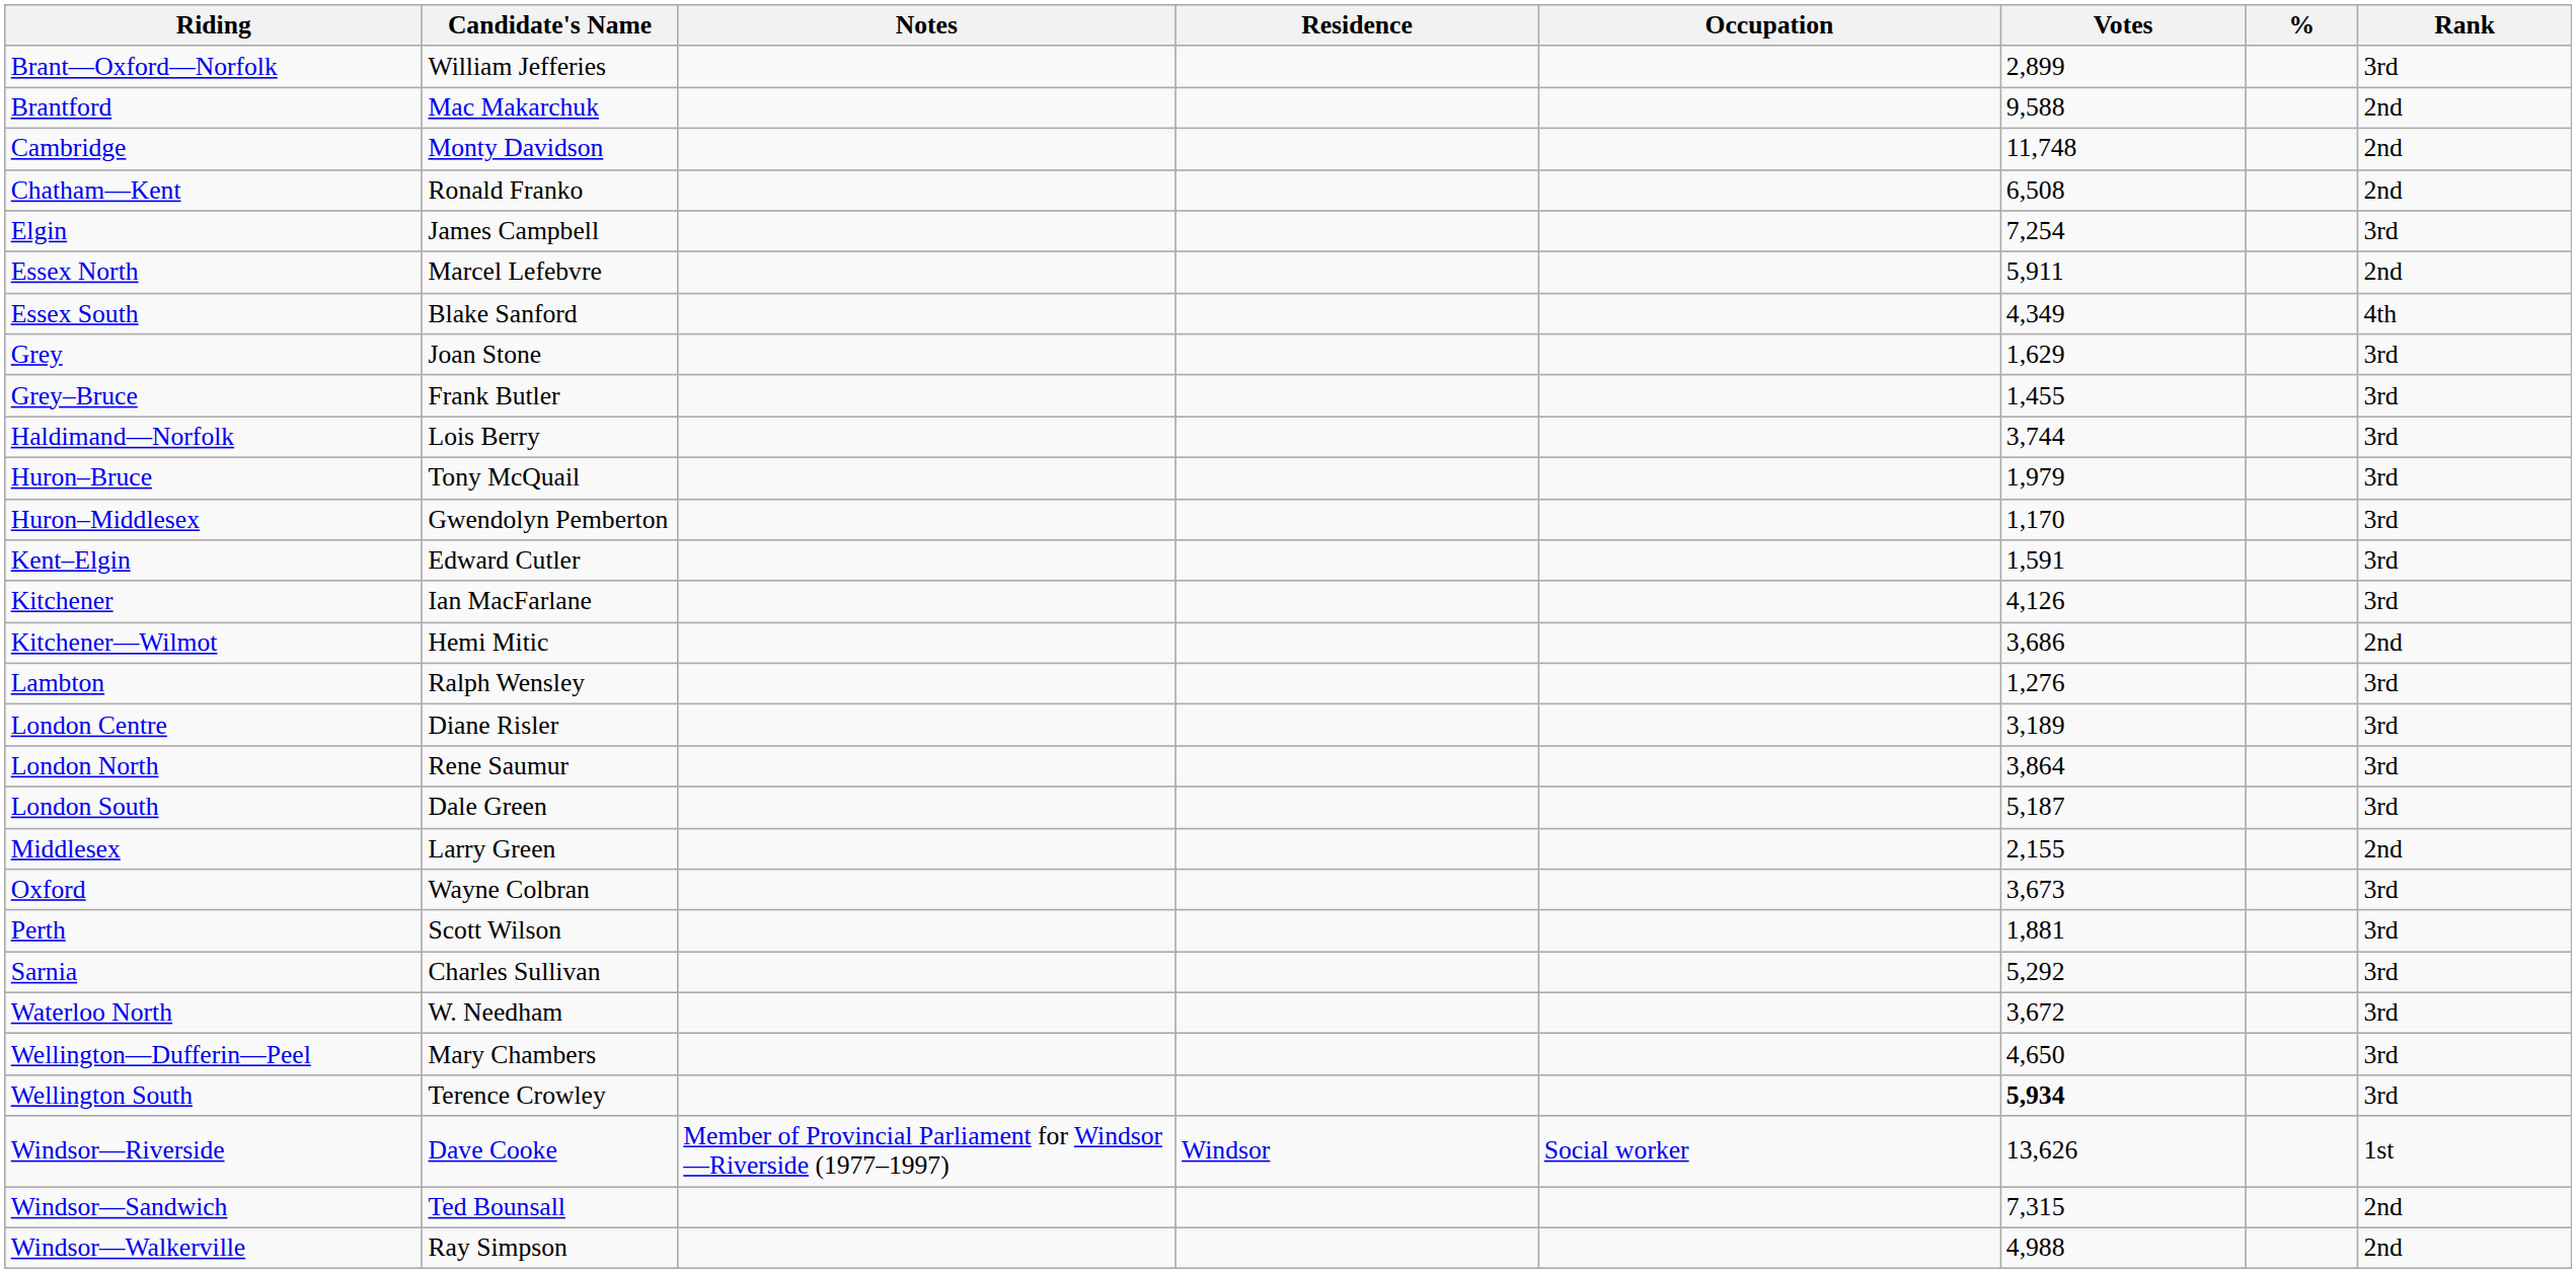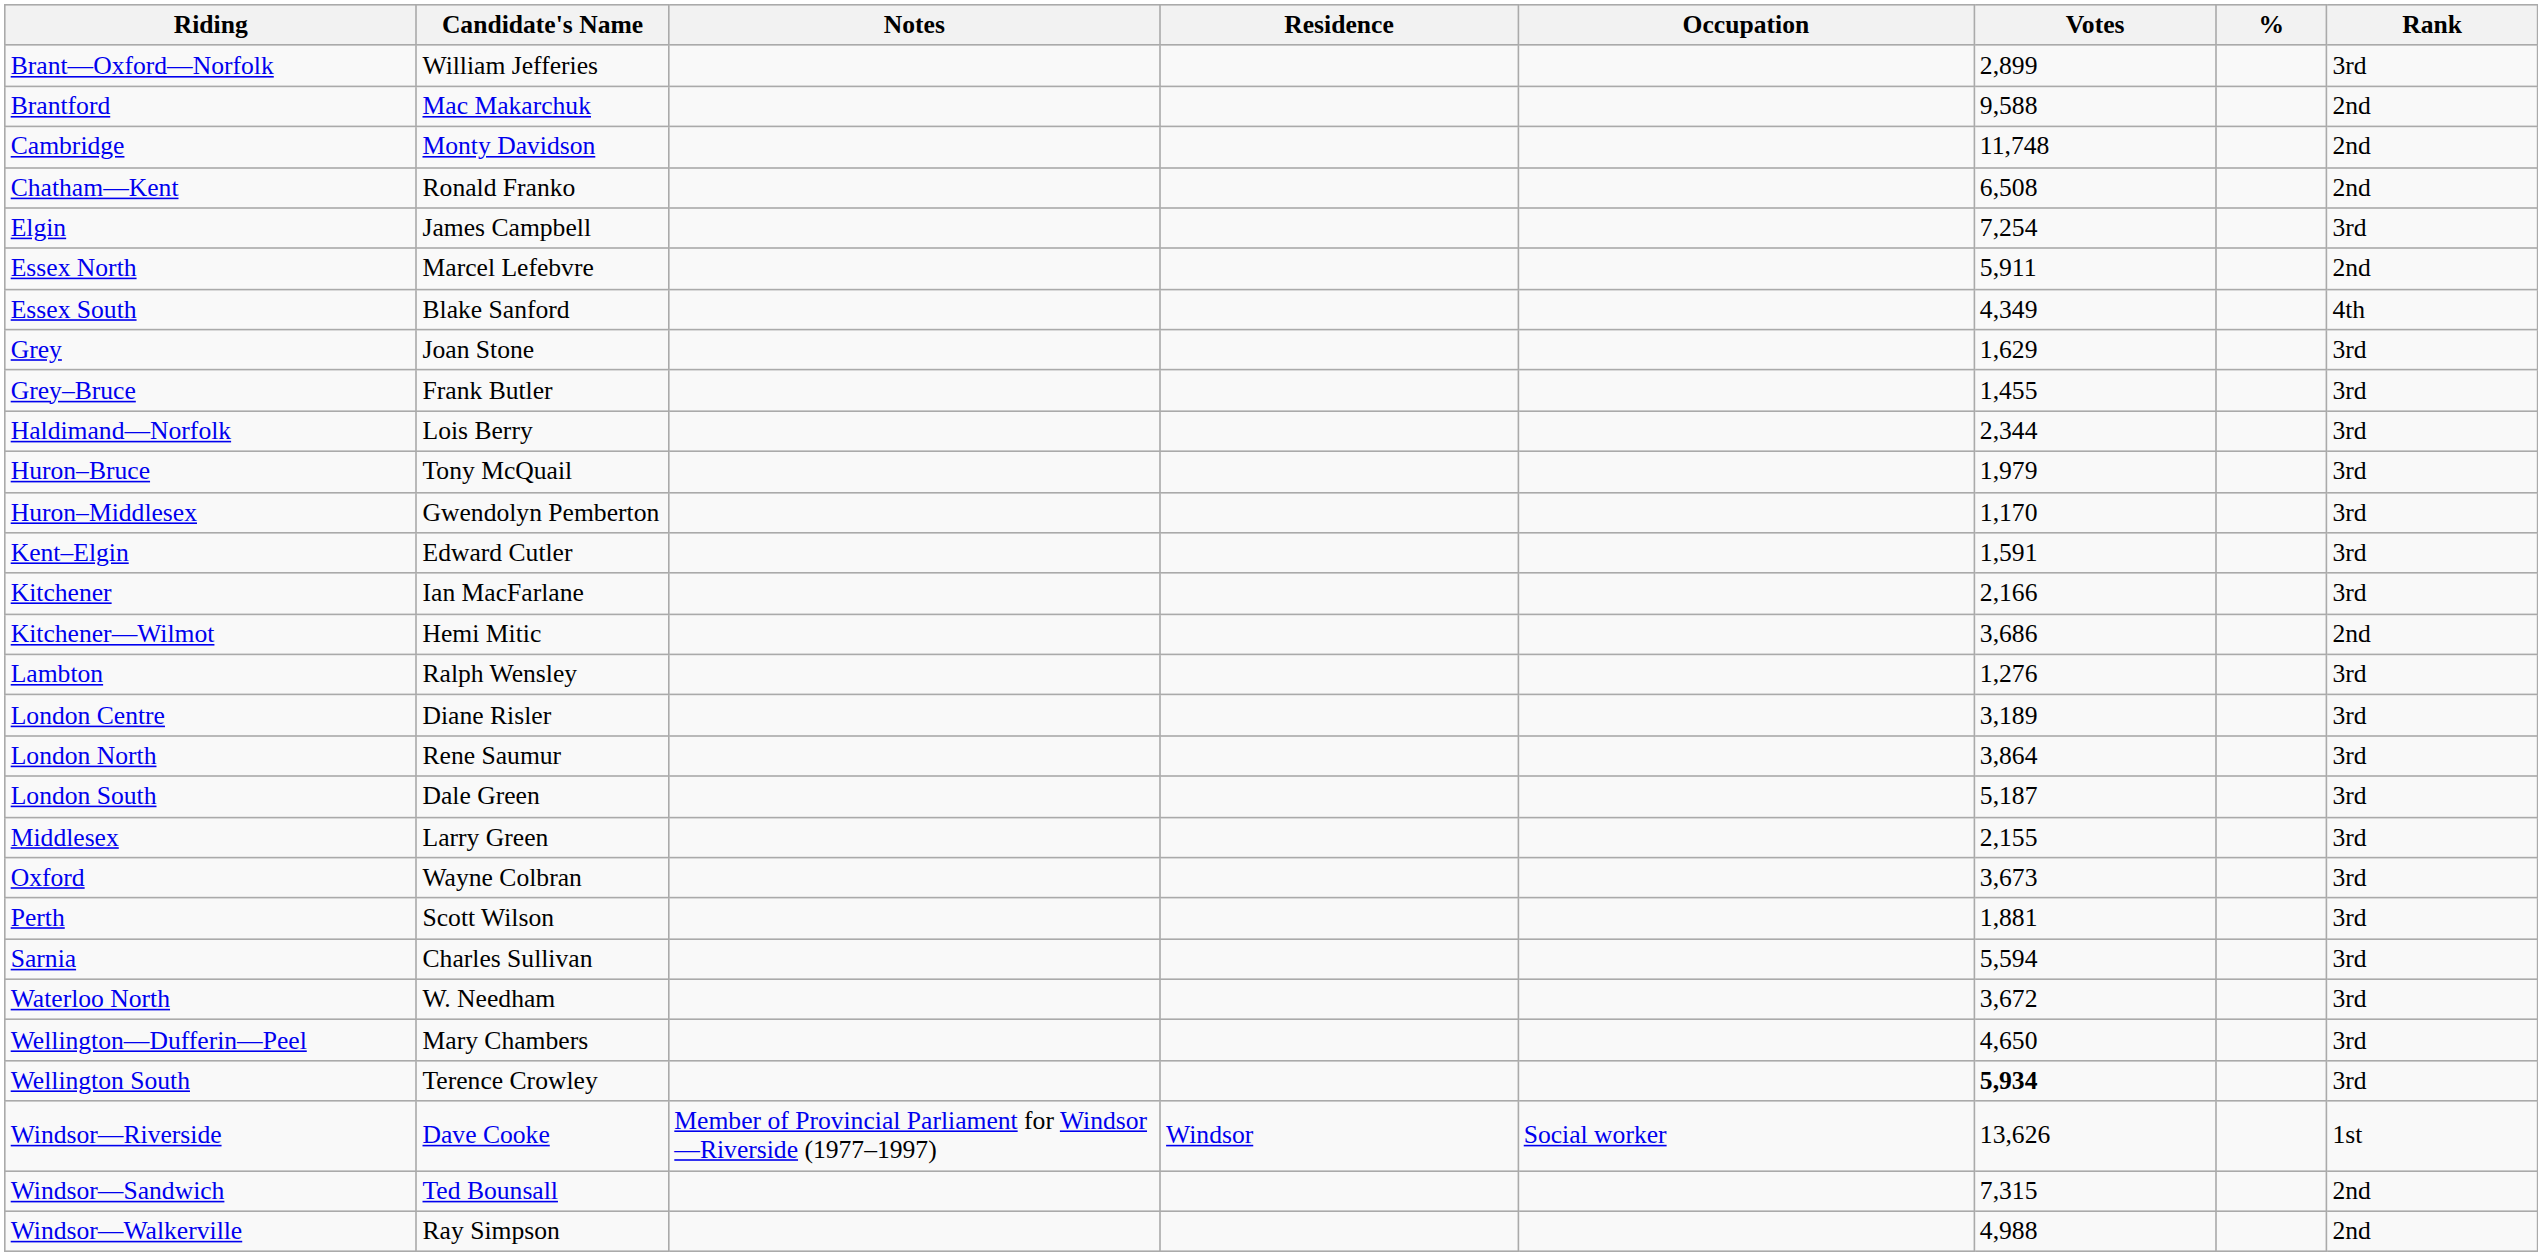Haldimand—Norfolk | Votes: 3,744 -> 2,344
Kitchener | Votes: 4,126 -> 2,166
Middlesex | Rank: 2nd -> 3rd
Sarnia | Votes: 5,292 -> 5,594
